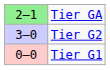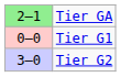rows swapped: Tier G1 <-> Tier G2
